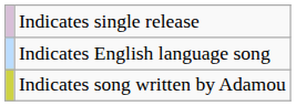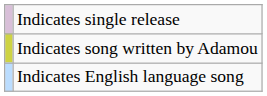rows swapped: Indicates English language song <-> Indicates song written by Adamou
